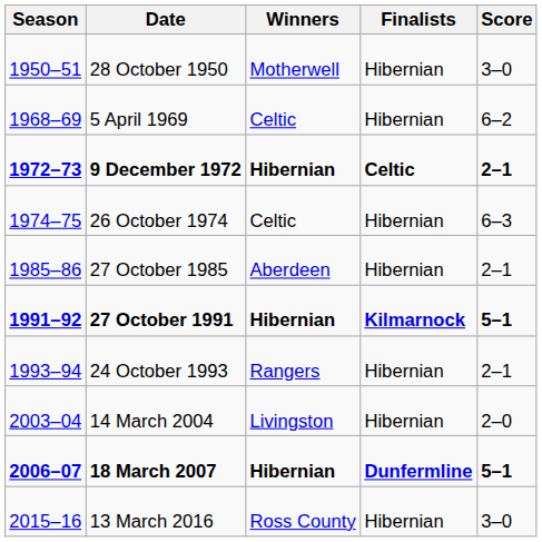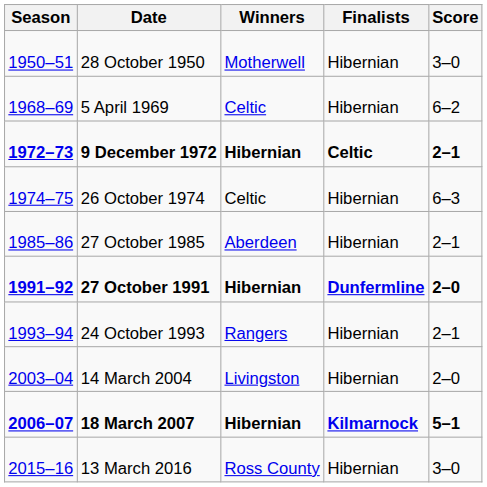27 October 1991 | Finalists: Kilmarnock -> Dunfermline
27 October 1991 | Score: 5–1 -> 2–0
18 March 2007 | Finalists: Dunfermline -> Kilmarnock
